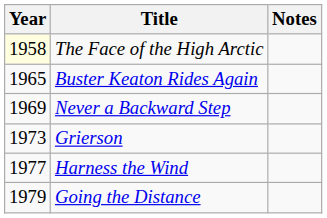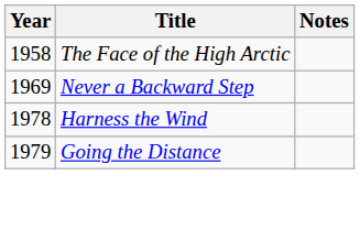The Face of the High Arctic | Year: lightyellow background -> no background
- row: 1965 | Buster Keaton Rides Again
- row: 1973 | Grierson
Harness the Wind | Year: 1977 -> 1978
